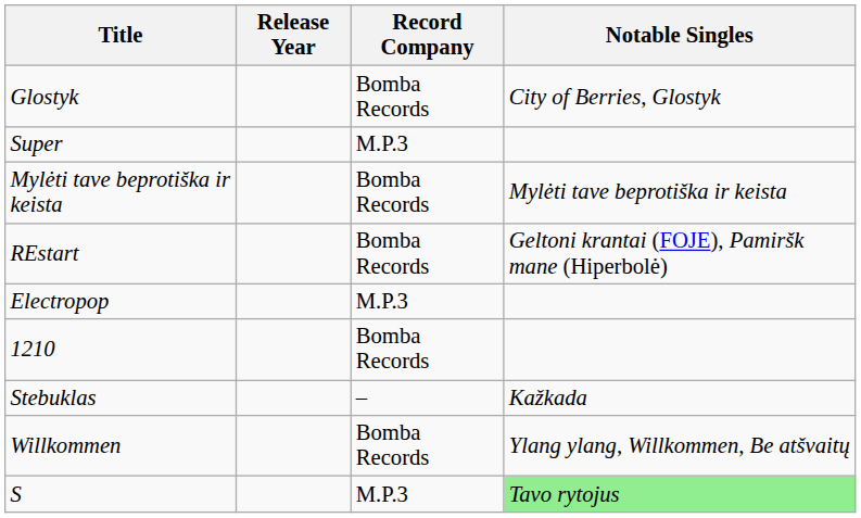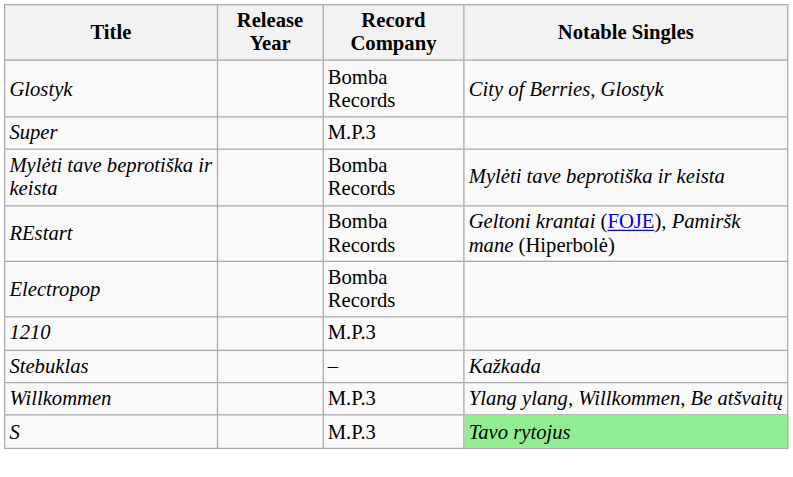Electropop | Record Company: M.P.3 -> Bomba Records
1210 | Record Company: Bomba Records -> M.P.3
Willkommen | Record Company: Bomba Records -> M.P.3
